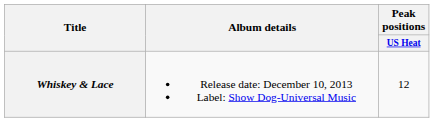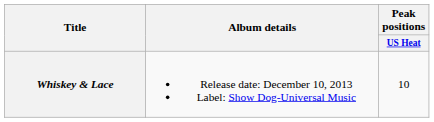Whiskey & Lace | Peak positions / US Heat: 12 -> 10
